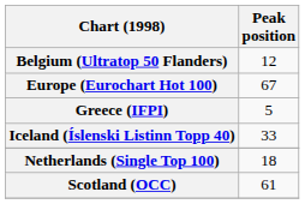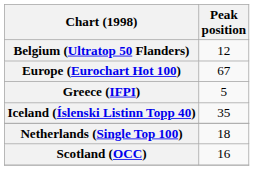Iceland (Íslenski Listinn Topp 40) | Peak position: 33 -> 35
Scotland (OCC) | Peak position: 61 -> 16
